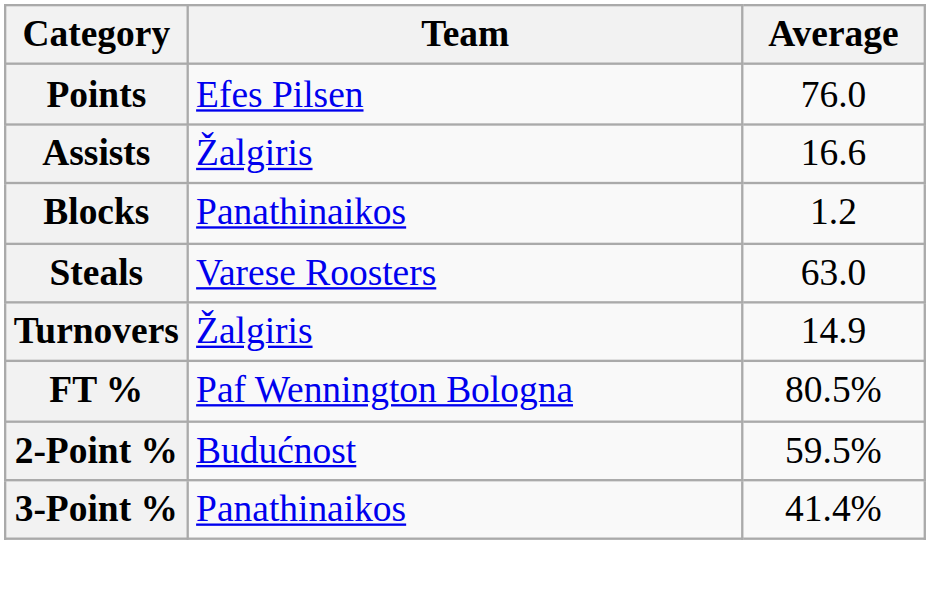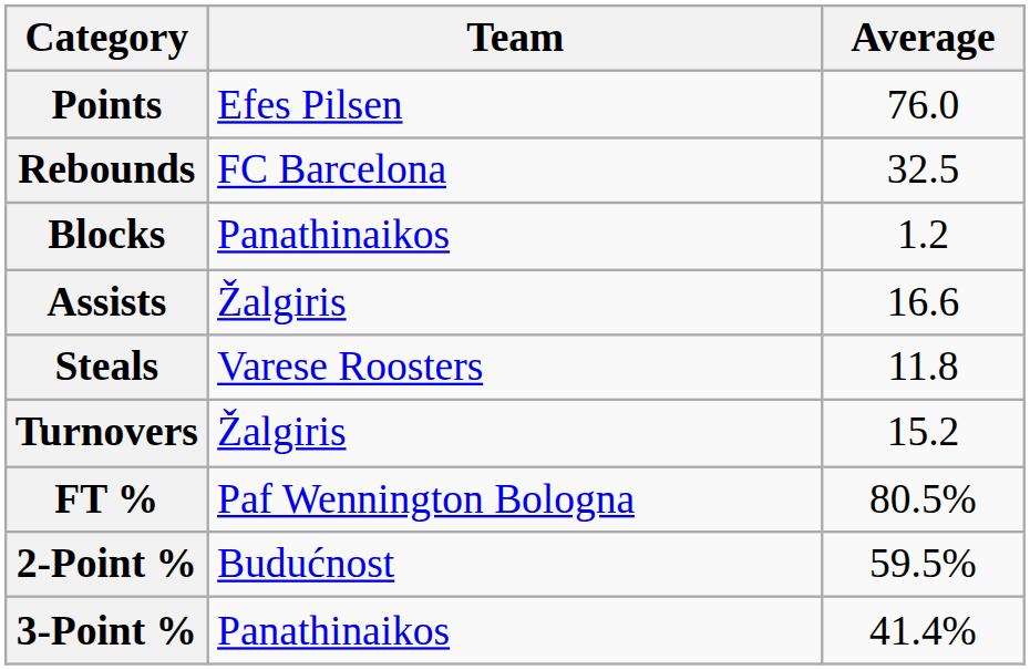+ row: Rebounds | FC Barcelona | 32.5
rows swapped: Assists <-> Blocks
Steals | Average: 63.0 -> 11.8
Turnovers | Average: 14.9 -> 15.2
